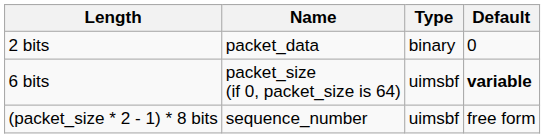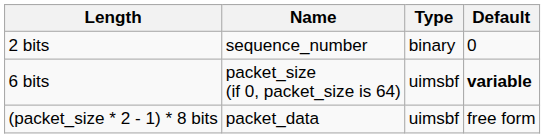2 bits | Name: packet_data -> sequence_number
(packet_size * 2 - 1) * 8 bits | Name: sequence_number -> packet_data
